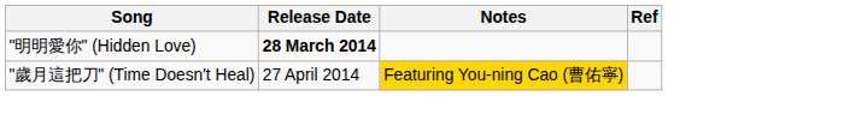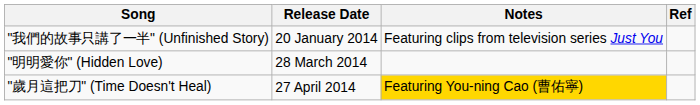+ row: "我們的故事只講了一半" (Unfinished Story) | 20 January 2014 | Featuring clips from television series Just You
"明明愛你" (Hidden Love) | Release Date: bold -> normal
